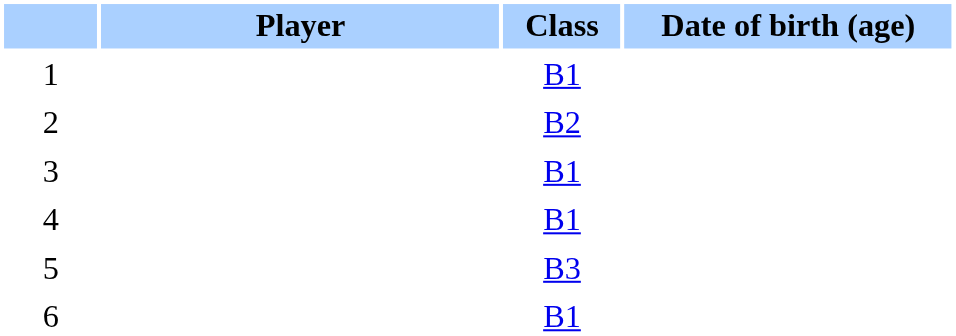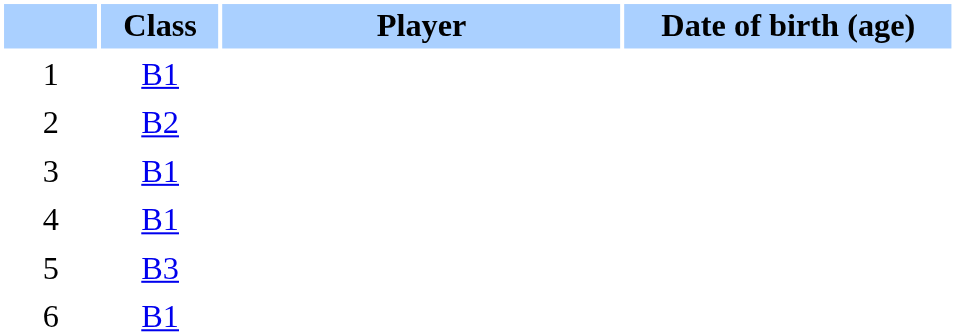columns swapped: Player <-> Class
